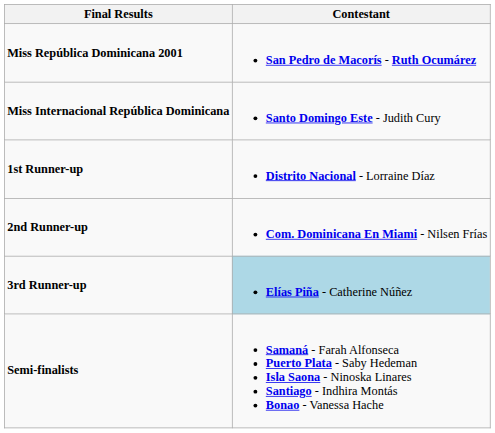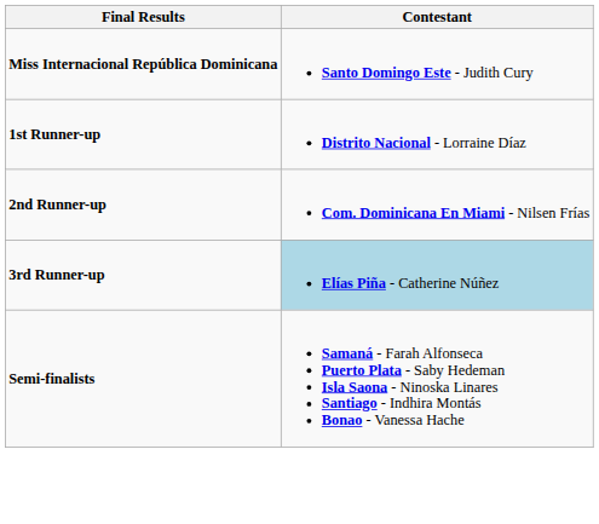- row: Miss República Dominicana 2001 | San Pedro de Macorís - Ruth Ocumárez
